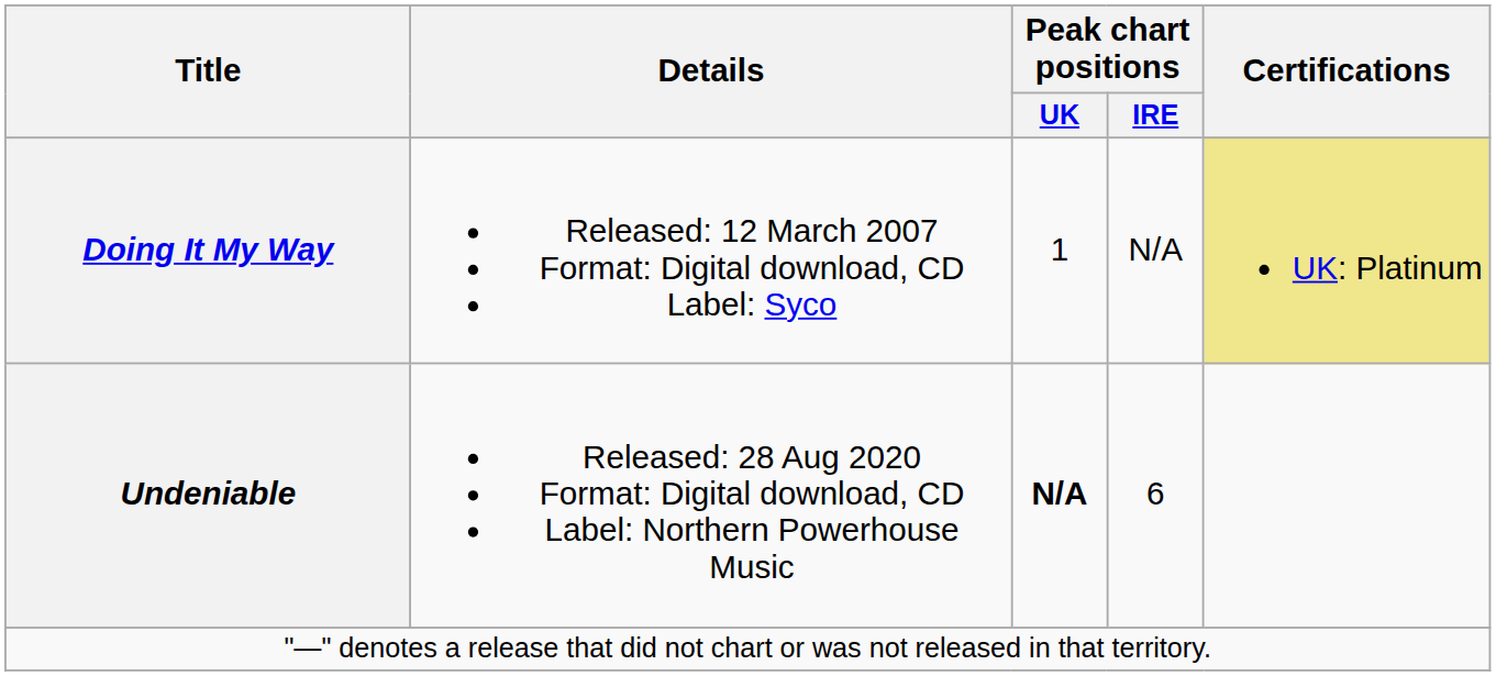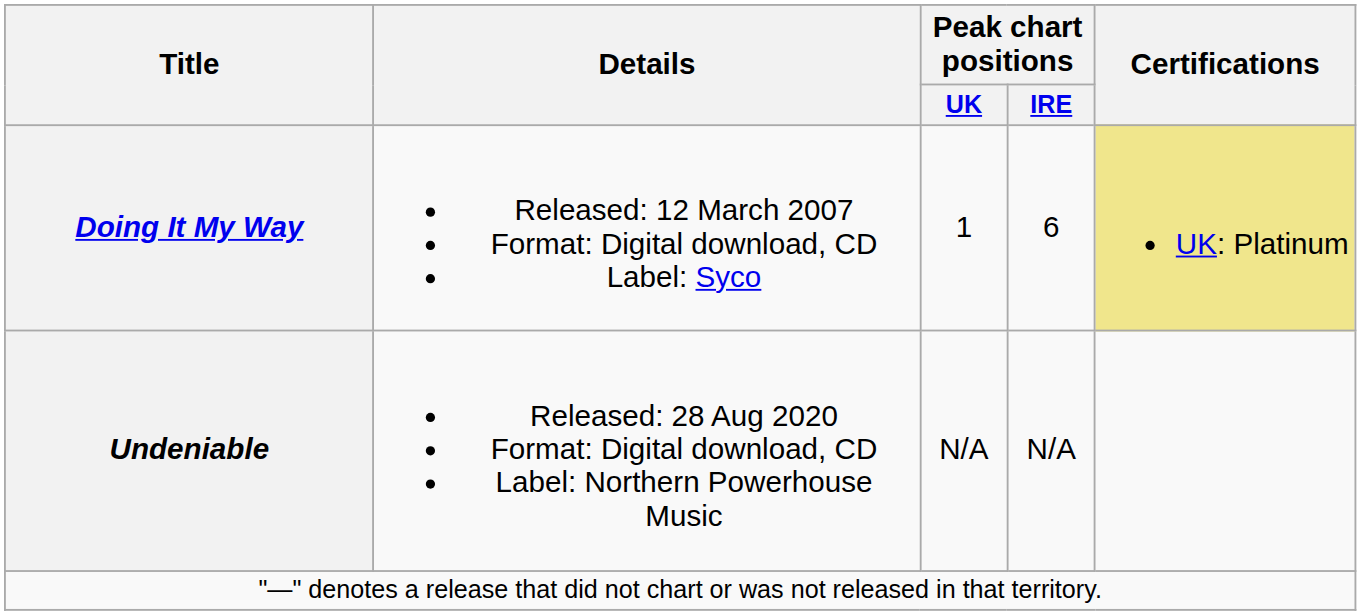Doing It My Way | Peak chart positions / IRE: N/A -> 6
Undeniable | Peak chart positions / UK: bold -> normal
Undeniable | Peak chart positions / IRE: 6 -> N/A
